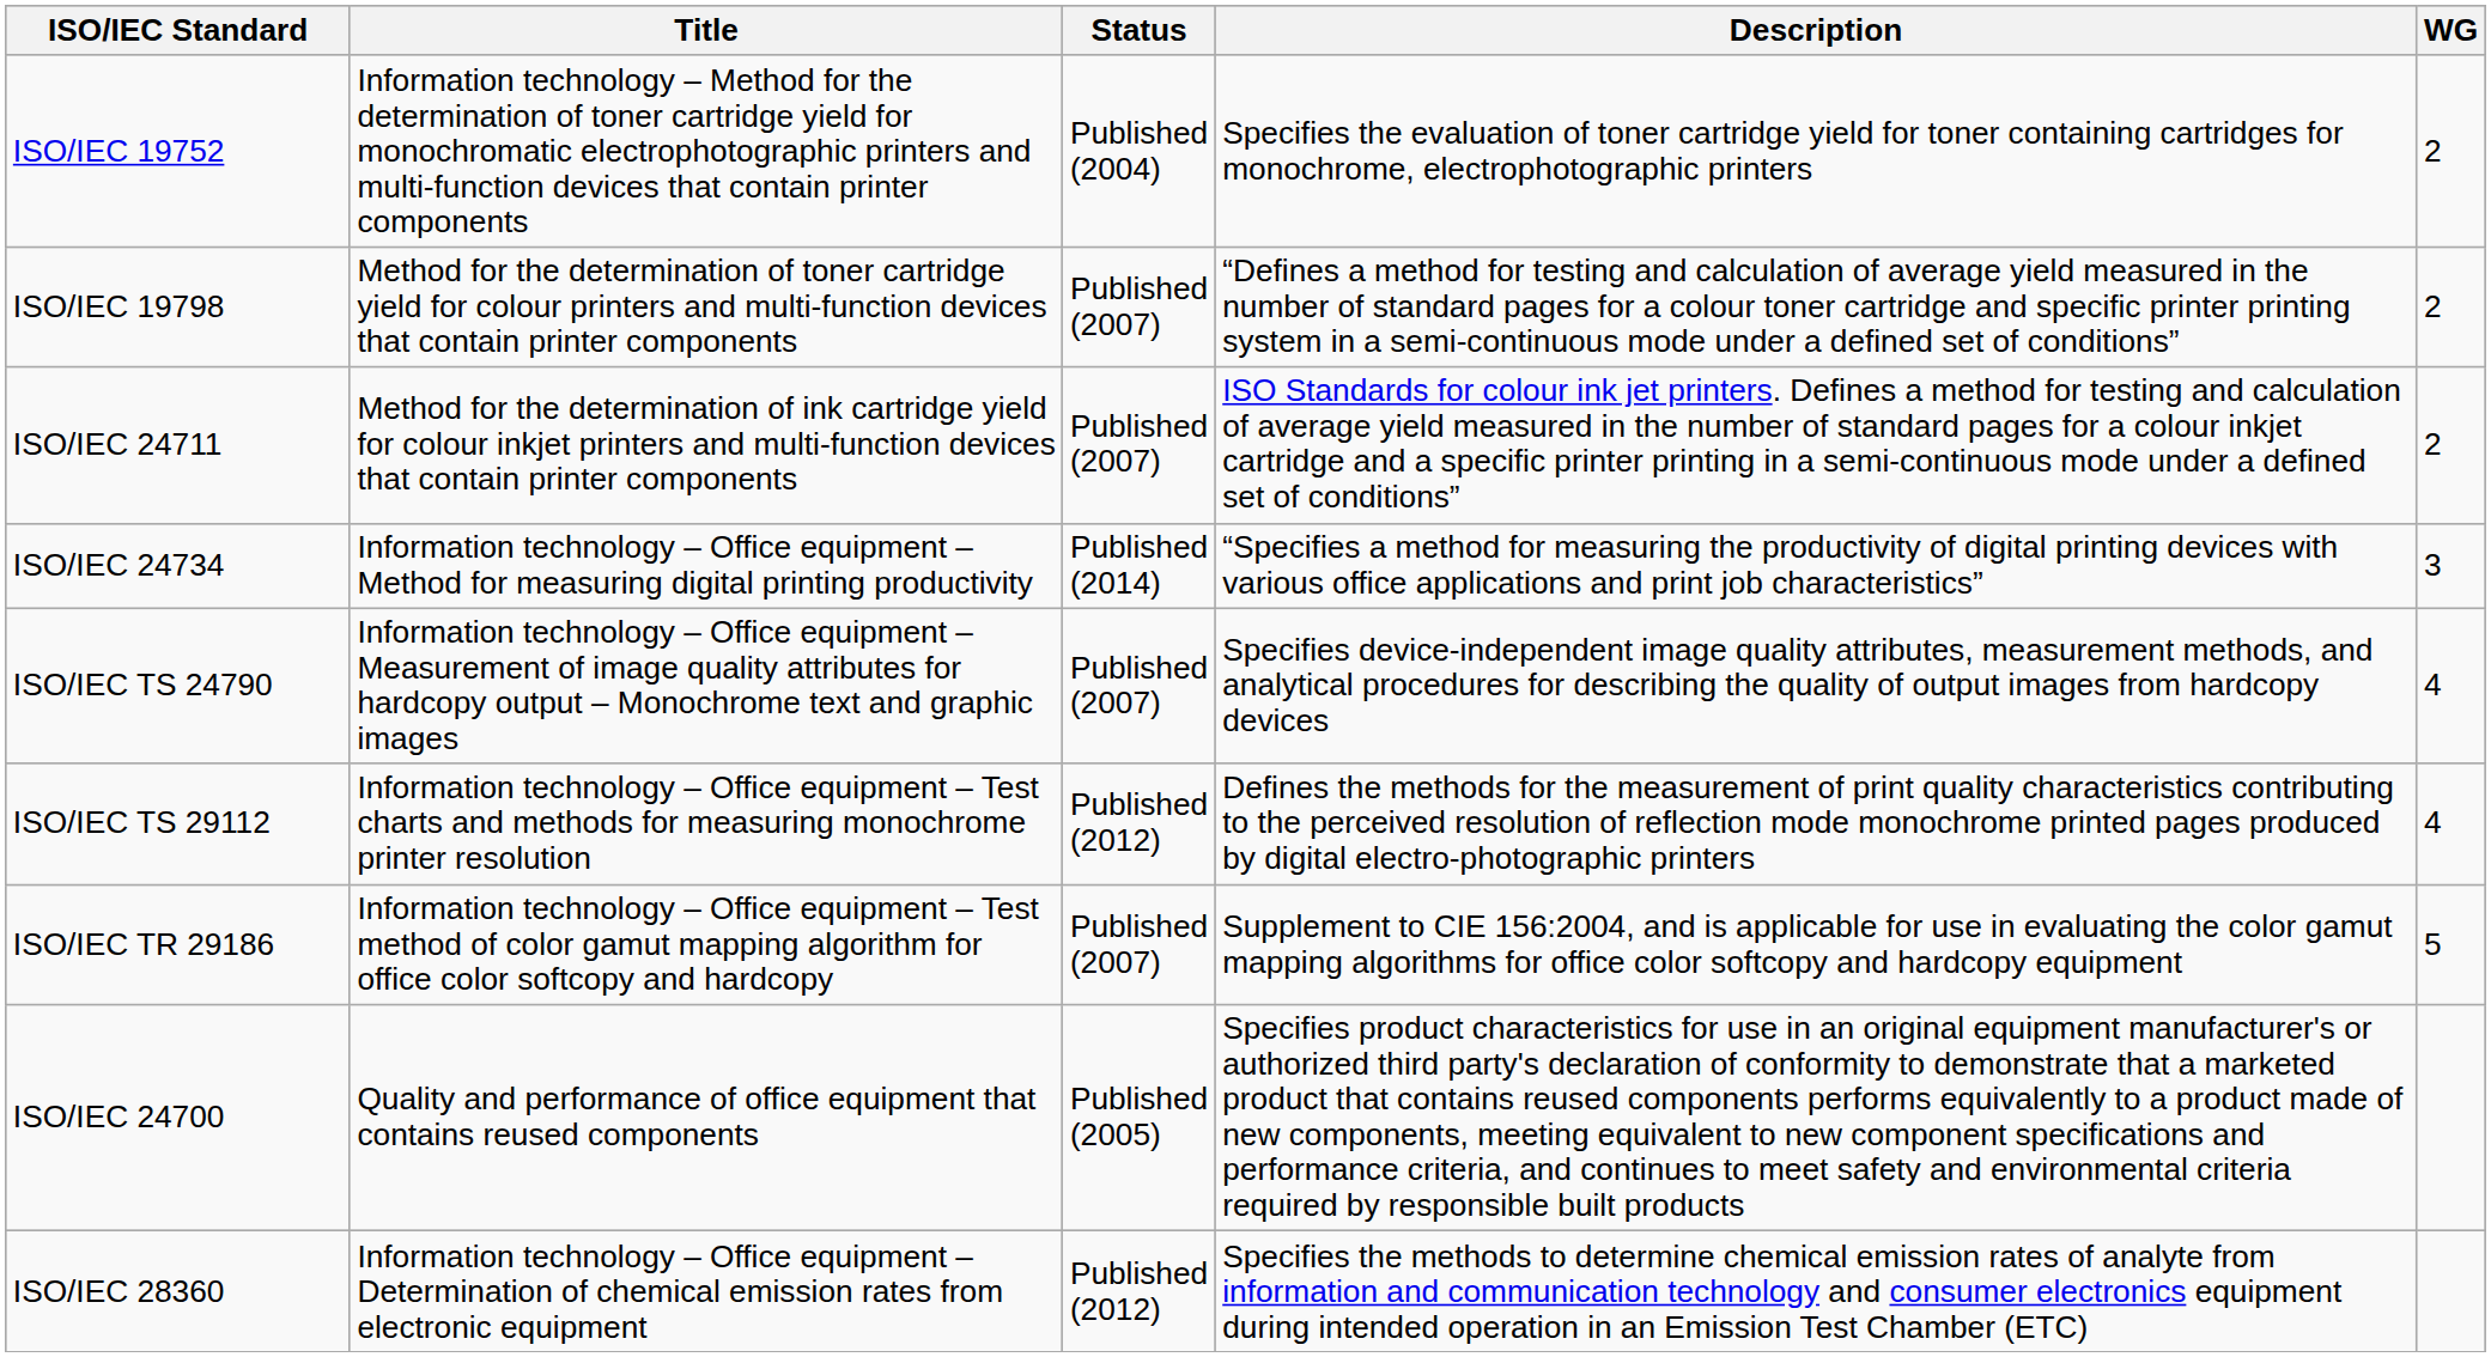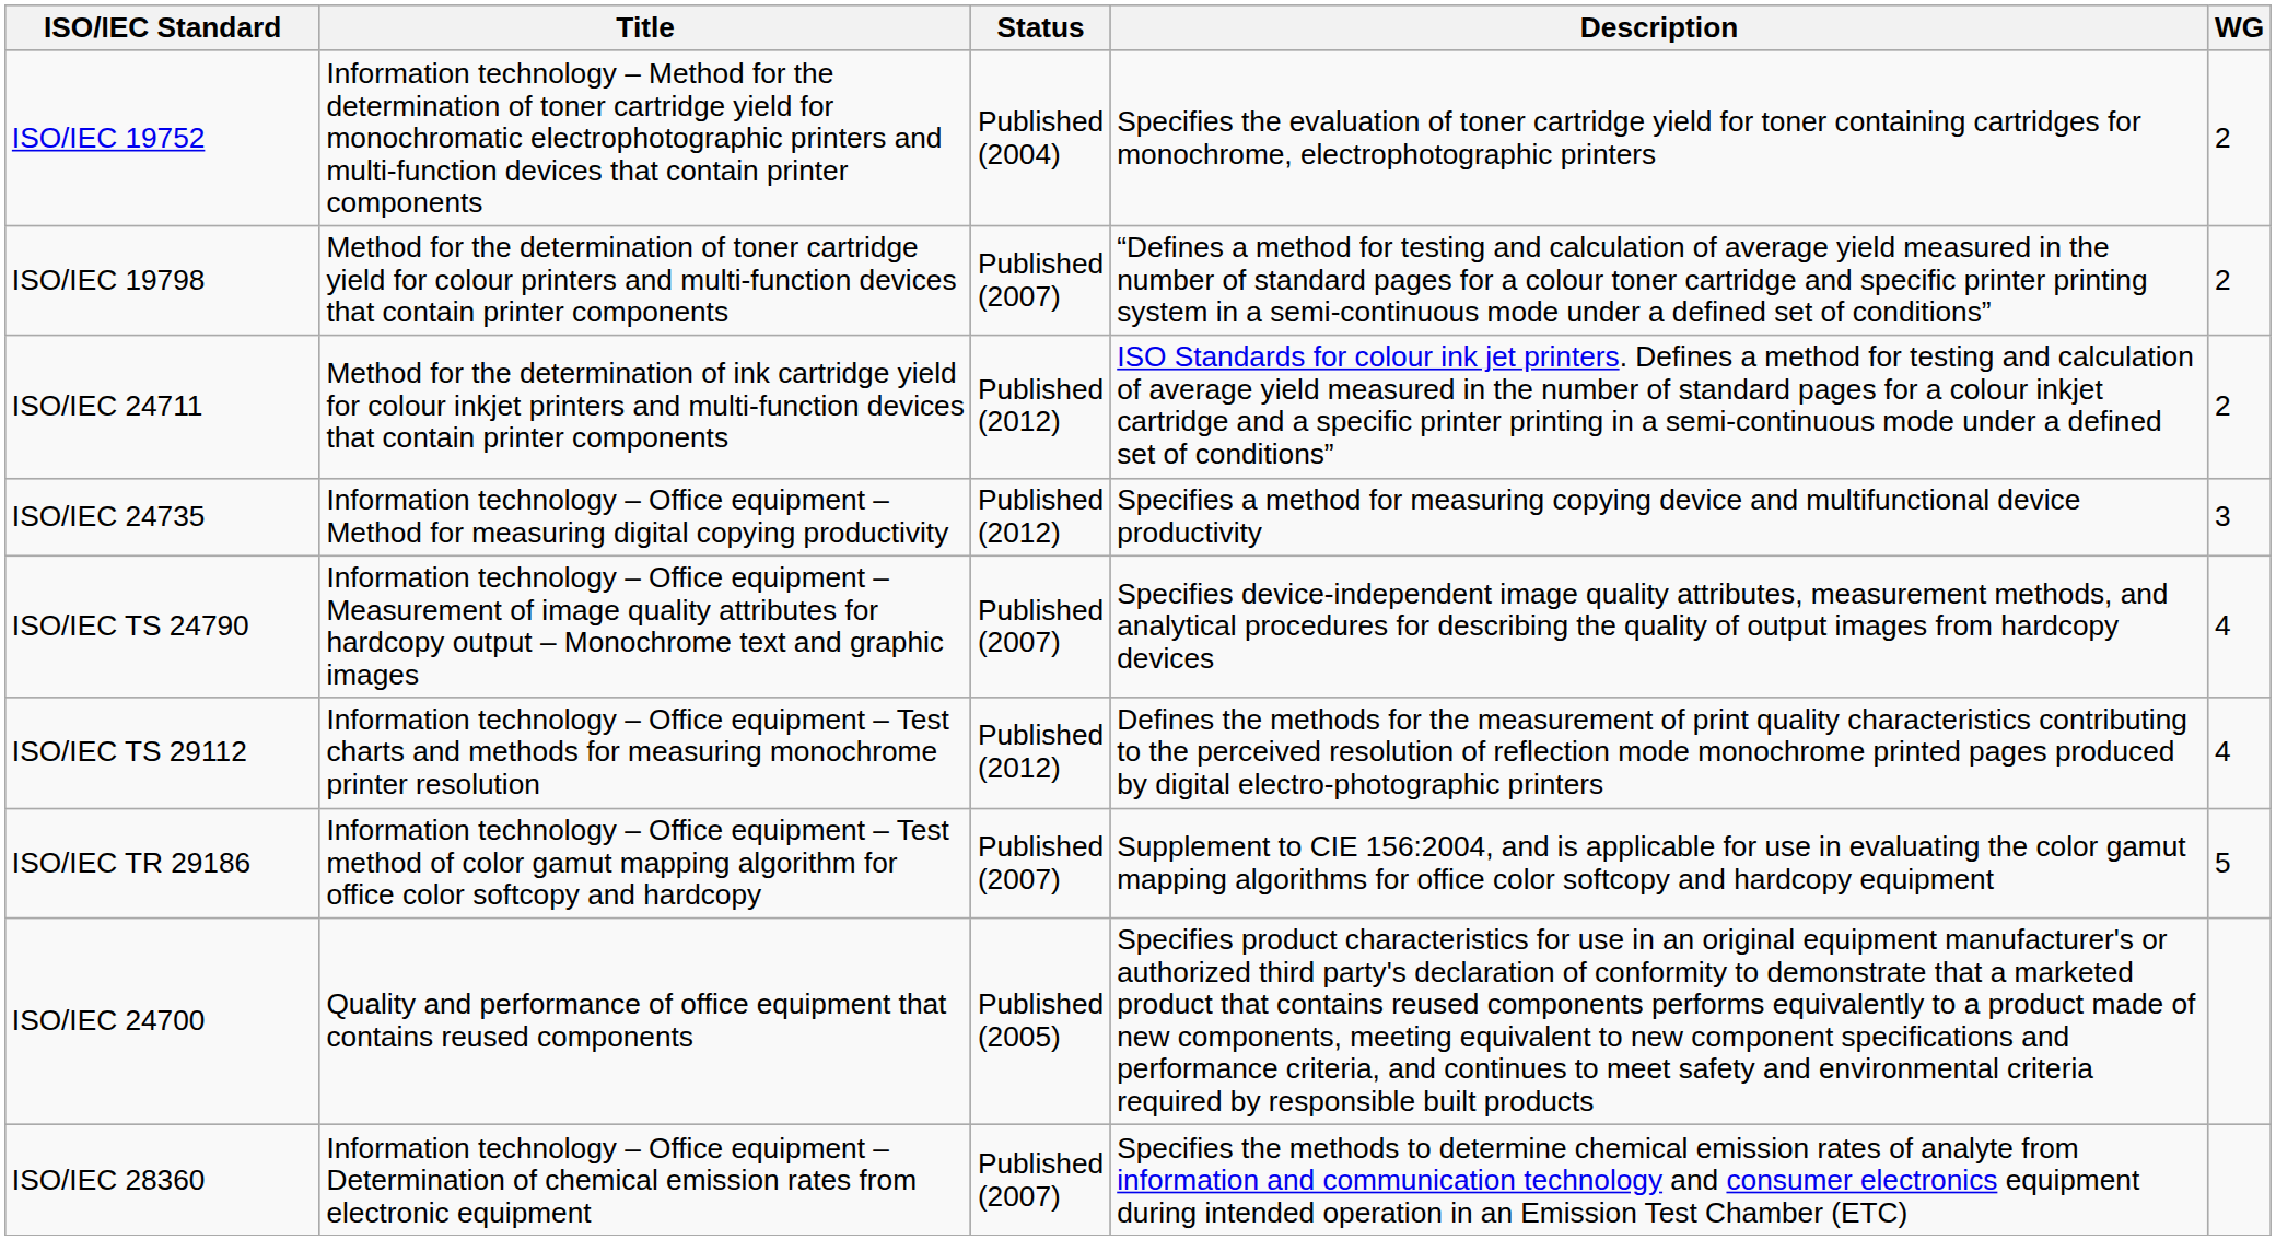ISO/IEC 24711 | Status: Published (2007) -> Published (2012)
- row: ISO/IEC 24734 | Information technology – Office equipment – Method for measuring digital printing productivity | Published (2014) | “Specifies a method for measuring the productivity of digital printing devices with various office applications and print job characteristics” | 3
+ row: ISO/IEC 24735 | Information technology – Office equipment – Method for measuring digital copying productivity | Published (2012) | Specifies a method for measuring copying device and multifunctional device productivity | 3
ISO/IEC 28360 | Status: Published (2012) -> Published (2007)
